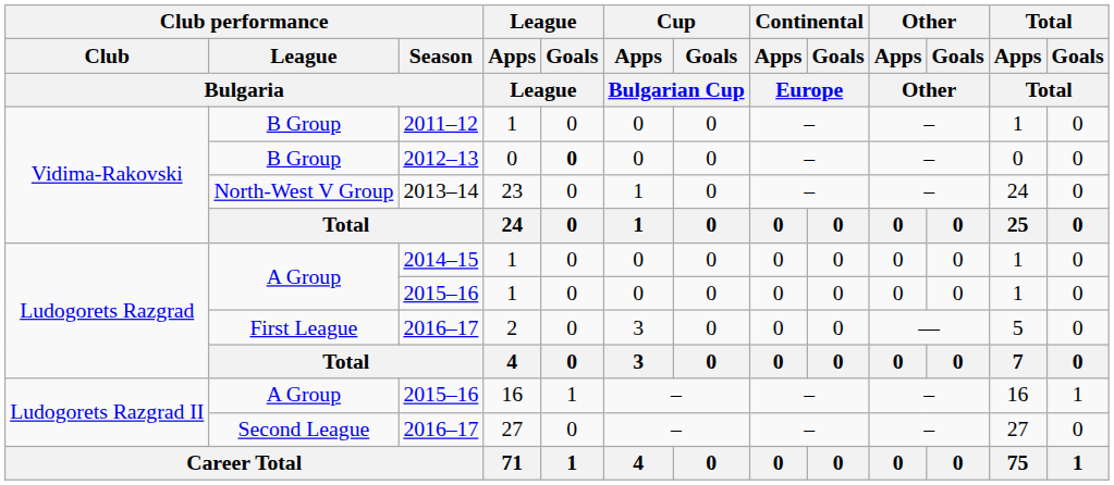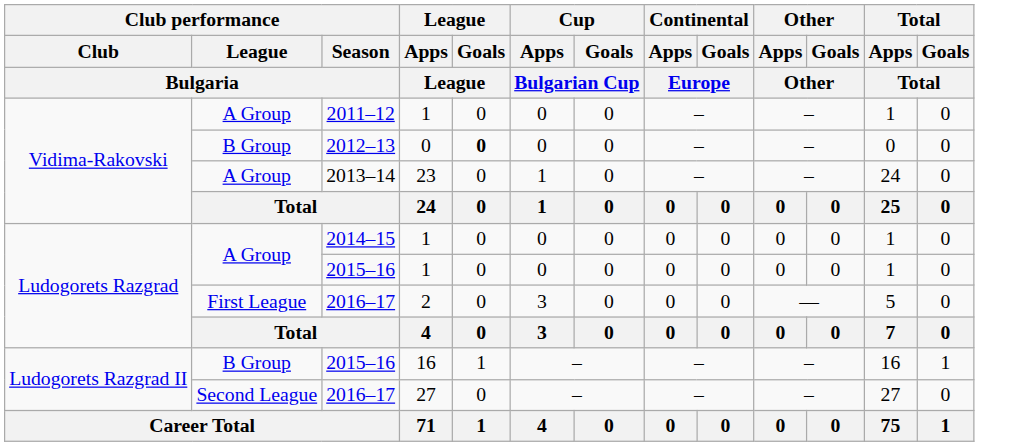2011–12 | Club performance / League / Bulgaria: B Group -> A Group
2013–14 | Club performance / League / Bulgaria: North-West V Group -> A Group
2015–16 / 16 | Club performance / League / Bulgaria: A Group -> B Group
